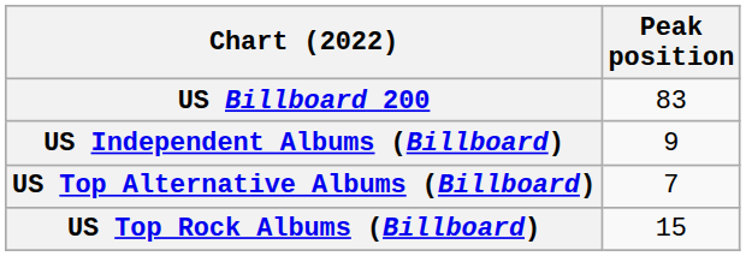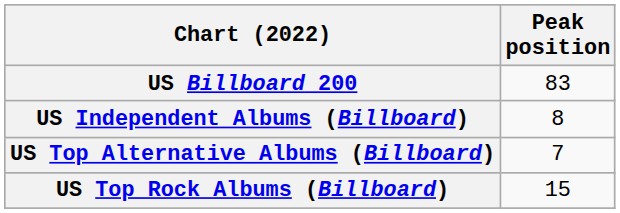US Independent Albums (Billboard) | Peak position: 9 -> 8
